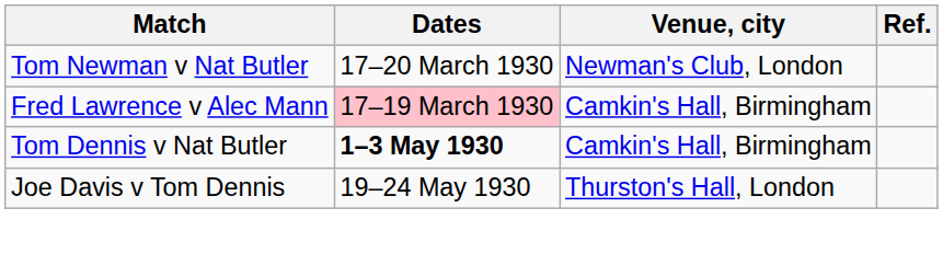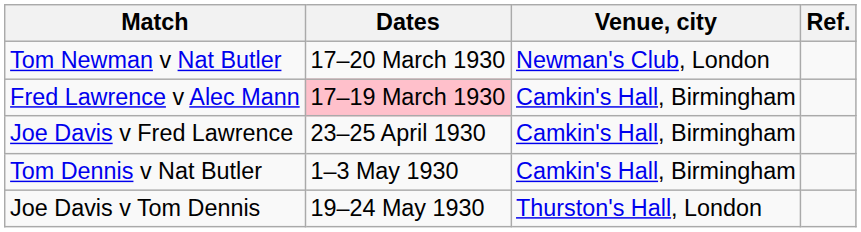+ row: Joe Davis v Fred Lawrence | 23–25 April 1930 | Camkin's Hall, Birmingham
Tom Dennis v Nat Butler | Dates: bold -> normal
